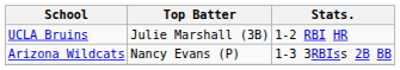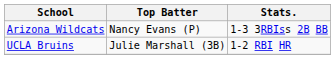rows swapped: Arizona Wildcats <-> UCLA Bruins
